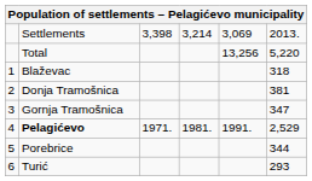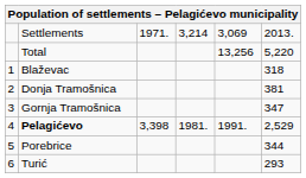Settlements | column 3: 3,398 -> 1971.
Pelagićevo | column 3: 1971. -> 3,398
